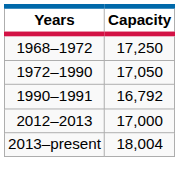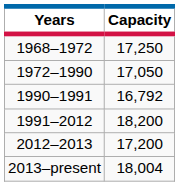+ row: 1991–2012 | 18,200
2012–2013 | Capacity: 17,000 -> 17,200
